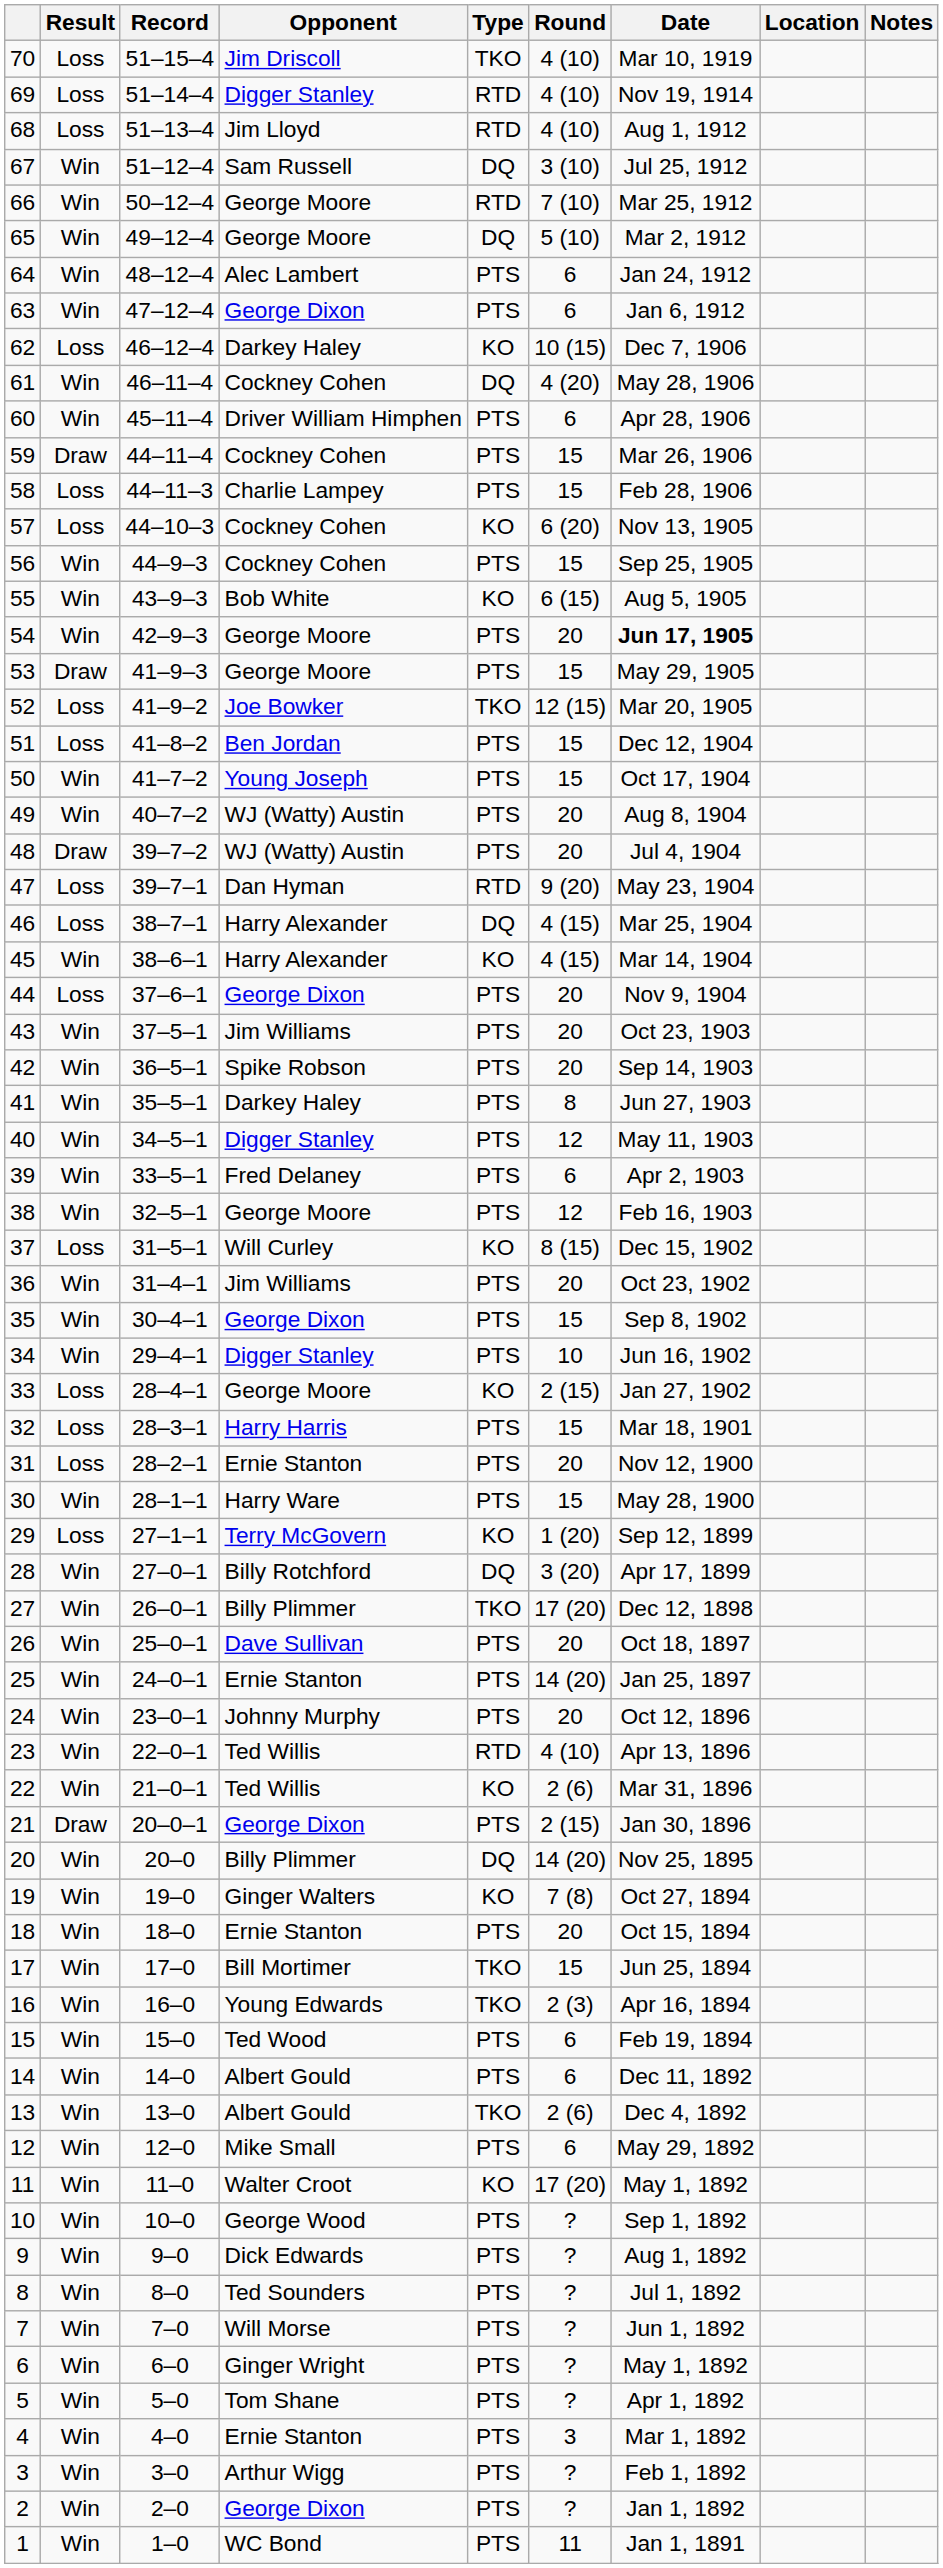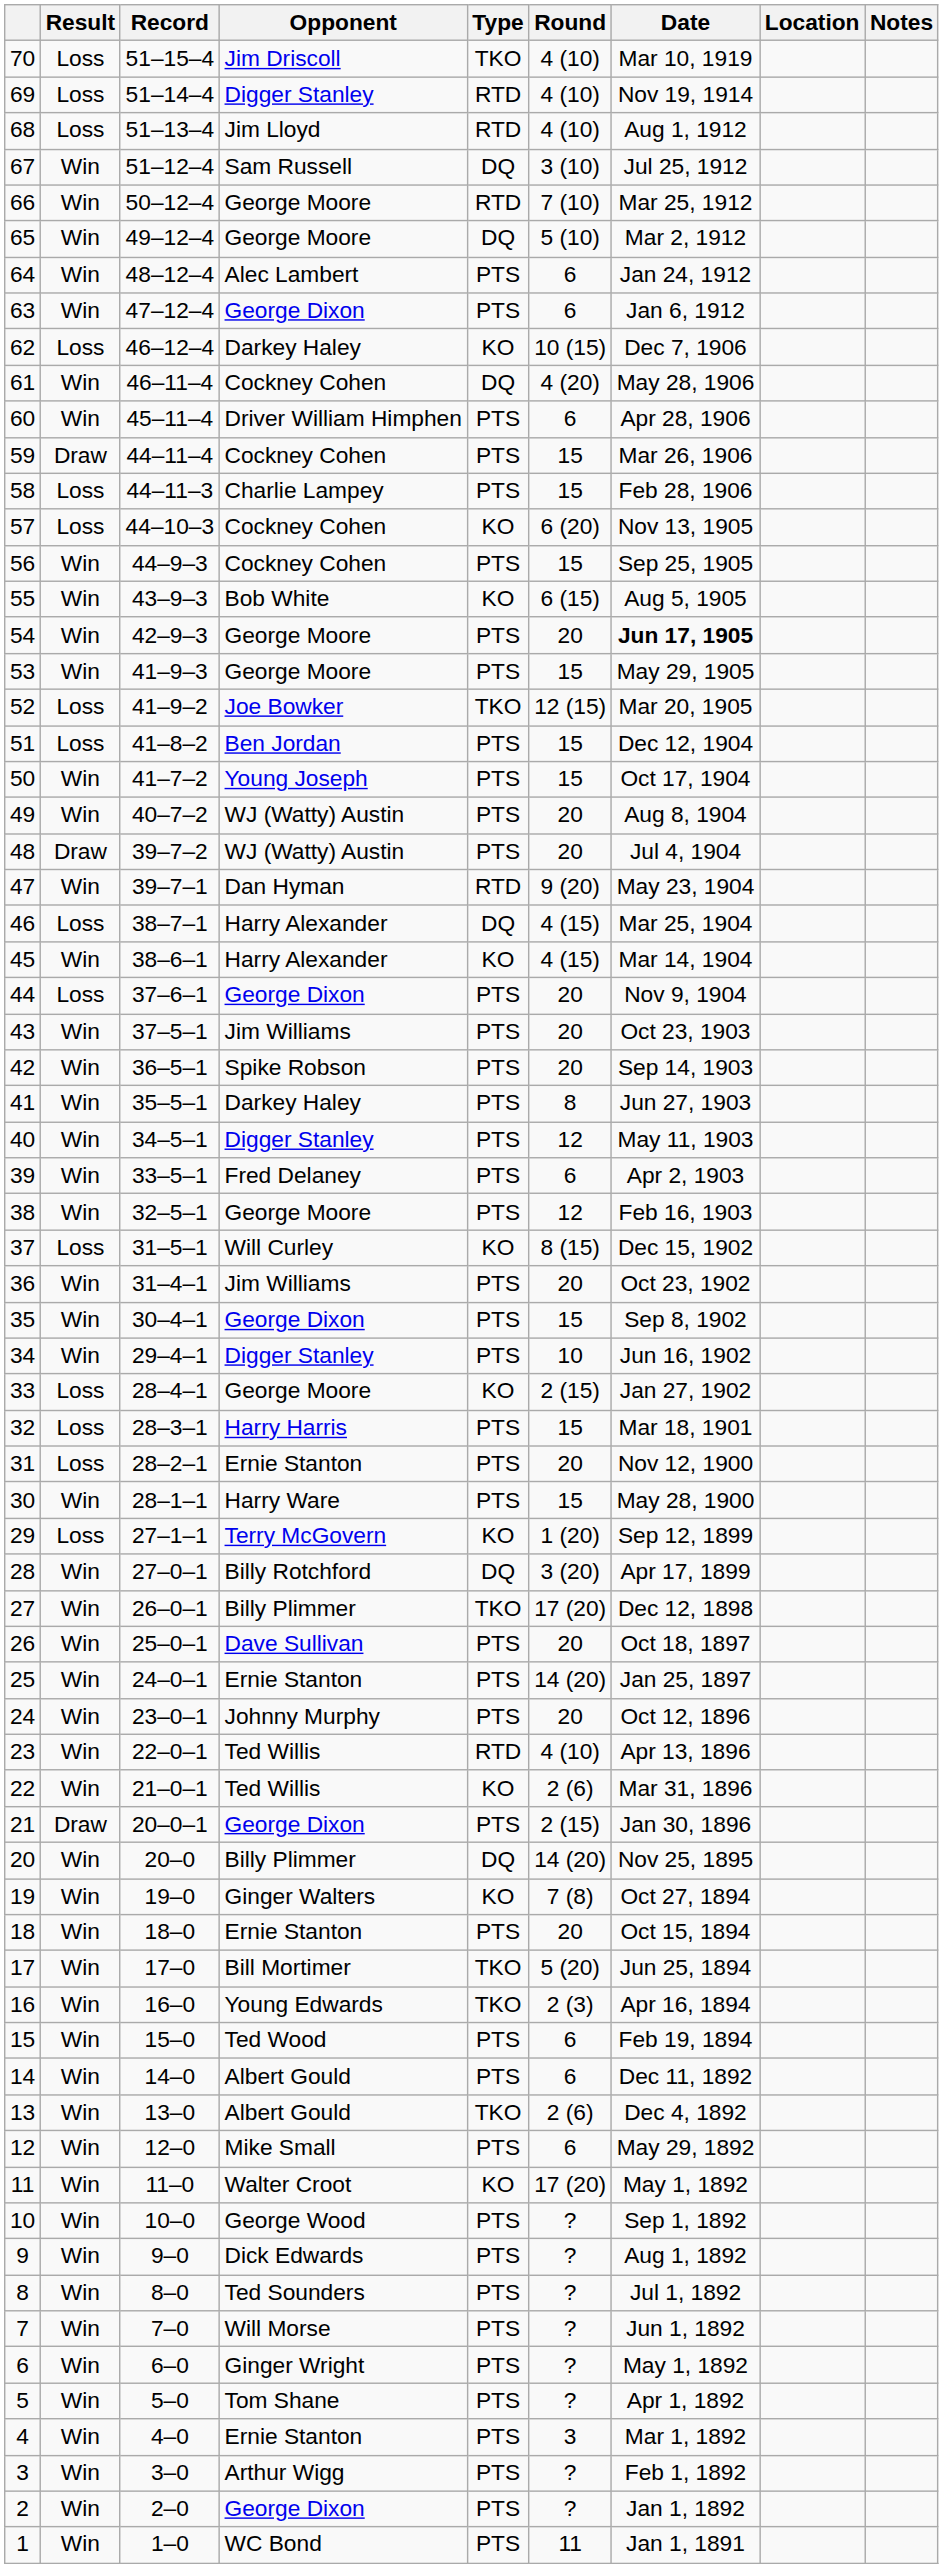53 | Result: Draw -> Win
47 | Result: Loss -> Win
17 | Round: 15 -> 5 (20)
